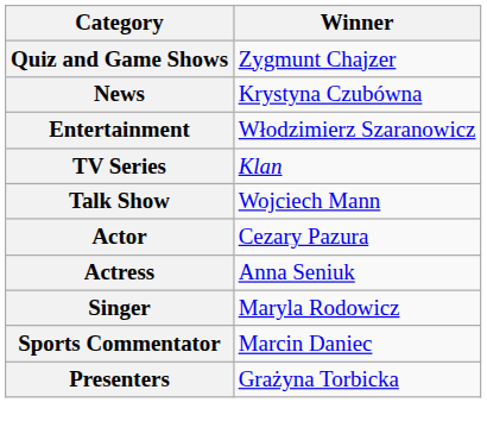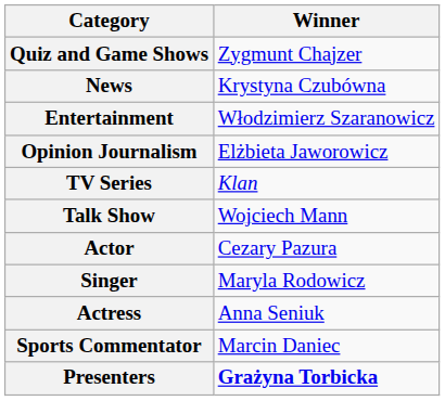+ row: Opinion Journalism | Elżbieta Jaworowicz
rows swapped: Singer <-> Actress
Presenters | Winner: normal -> bold
